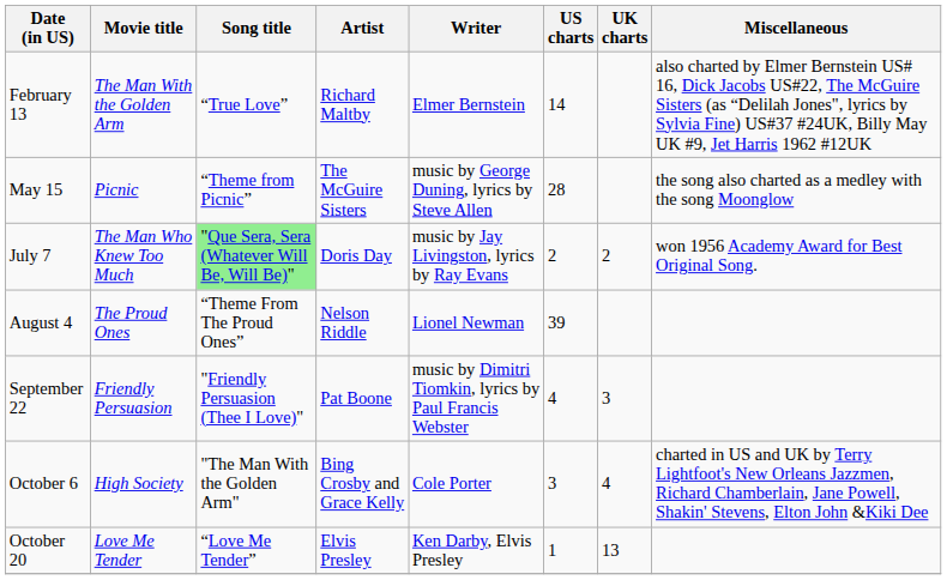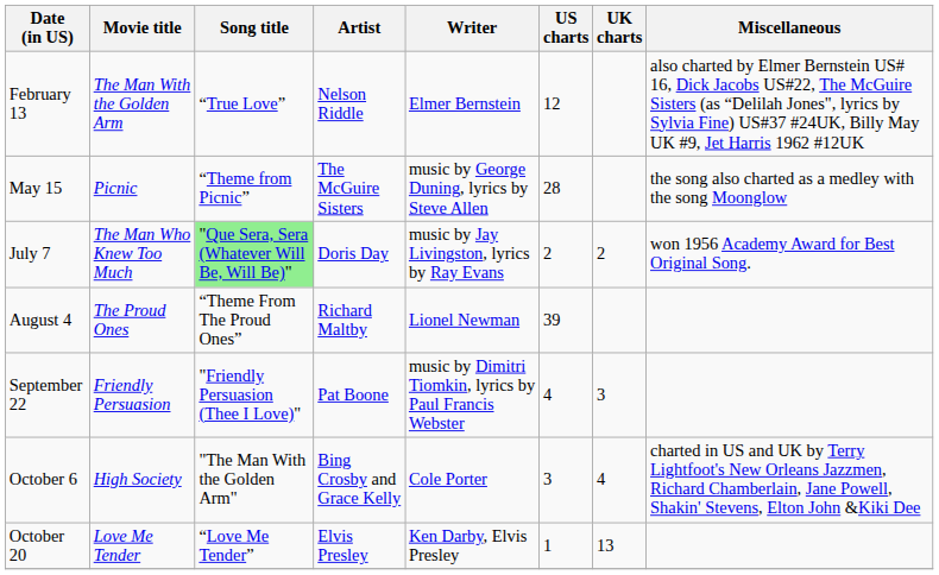February 13 | Artist: Richard Maltby -> Nelson Riddle
February 13 | US charts: 14 -> 12
August 4 | Artist: Nelson Riddle -> Richard Maltby
